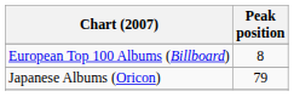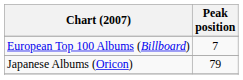European Top 100 Albums (Billboard) | Peak position: 8 -> 7
